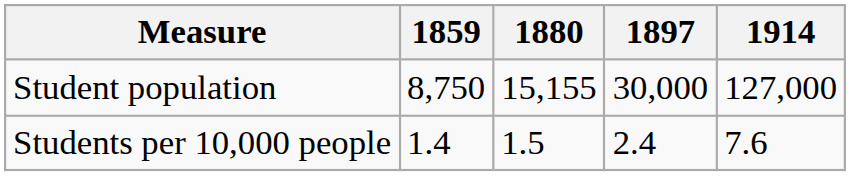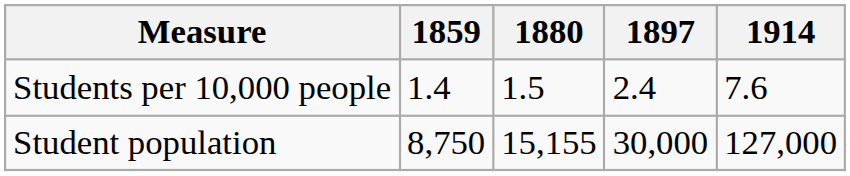rows swapped: Student population <-> Students per 10,000 people
